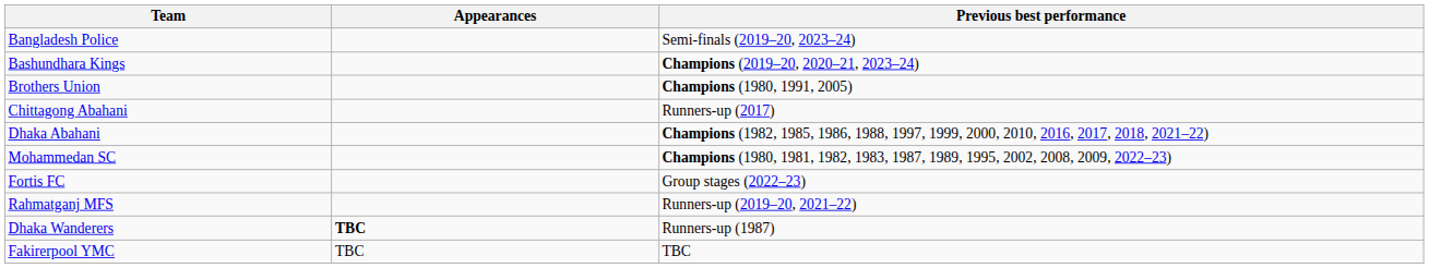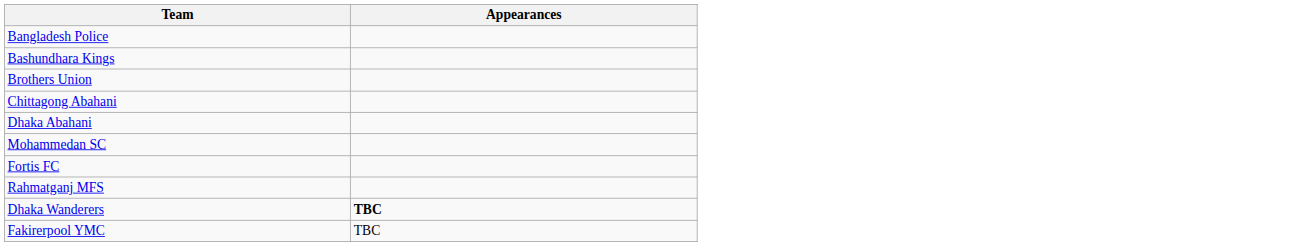- column: Previous best performance | Semi-finals (2019–20, 2023–24) | Champions (2019–20, 2020–21, 2023–24) | Champions (1980, 1991, 2005) | Runners-up (2017) | Champions (1982, 1985, 1986, 1988, 1997, 1999, 2000, 2010, 2016, 2017, 2018, 2021–22) | Champions (1980, 1981, 1982, 1983, 1987, 1989, 1995, 2002, 2008, 2009, 2022–23) | Group stages (2022–23) | Runners-up (2019–20, 2021–22) | Runners-up (1987) | TBC
